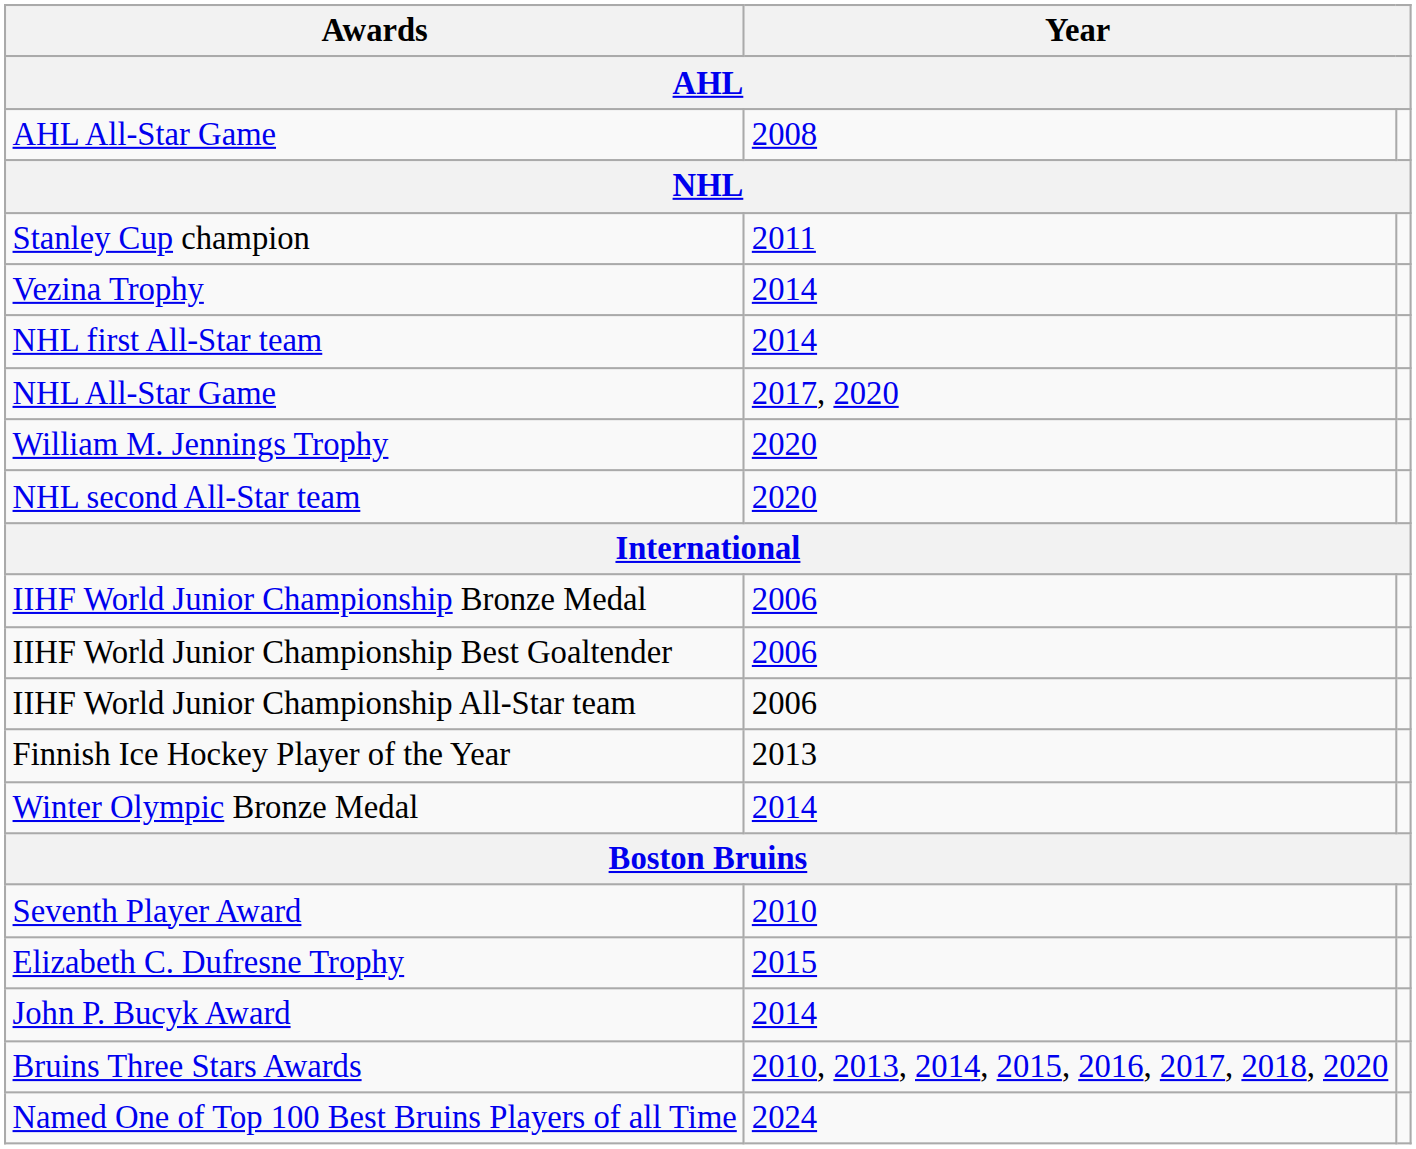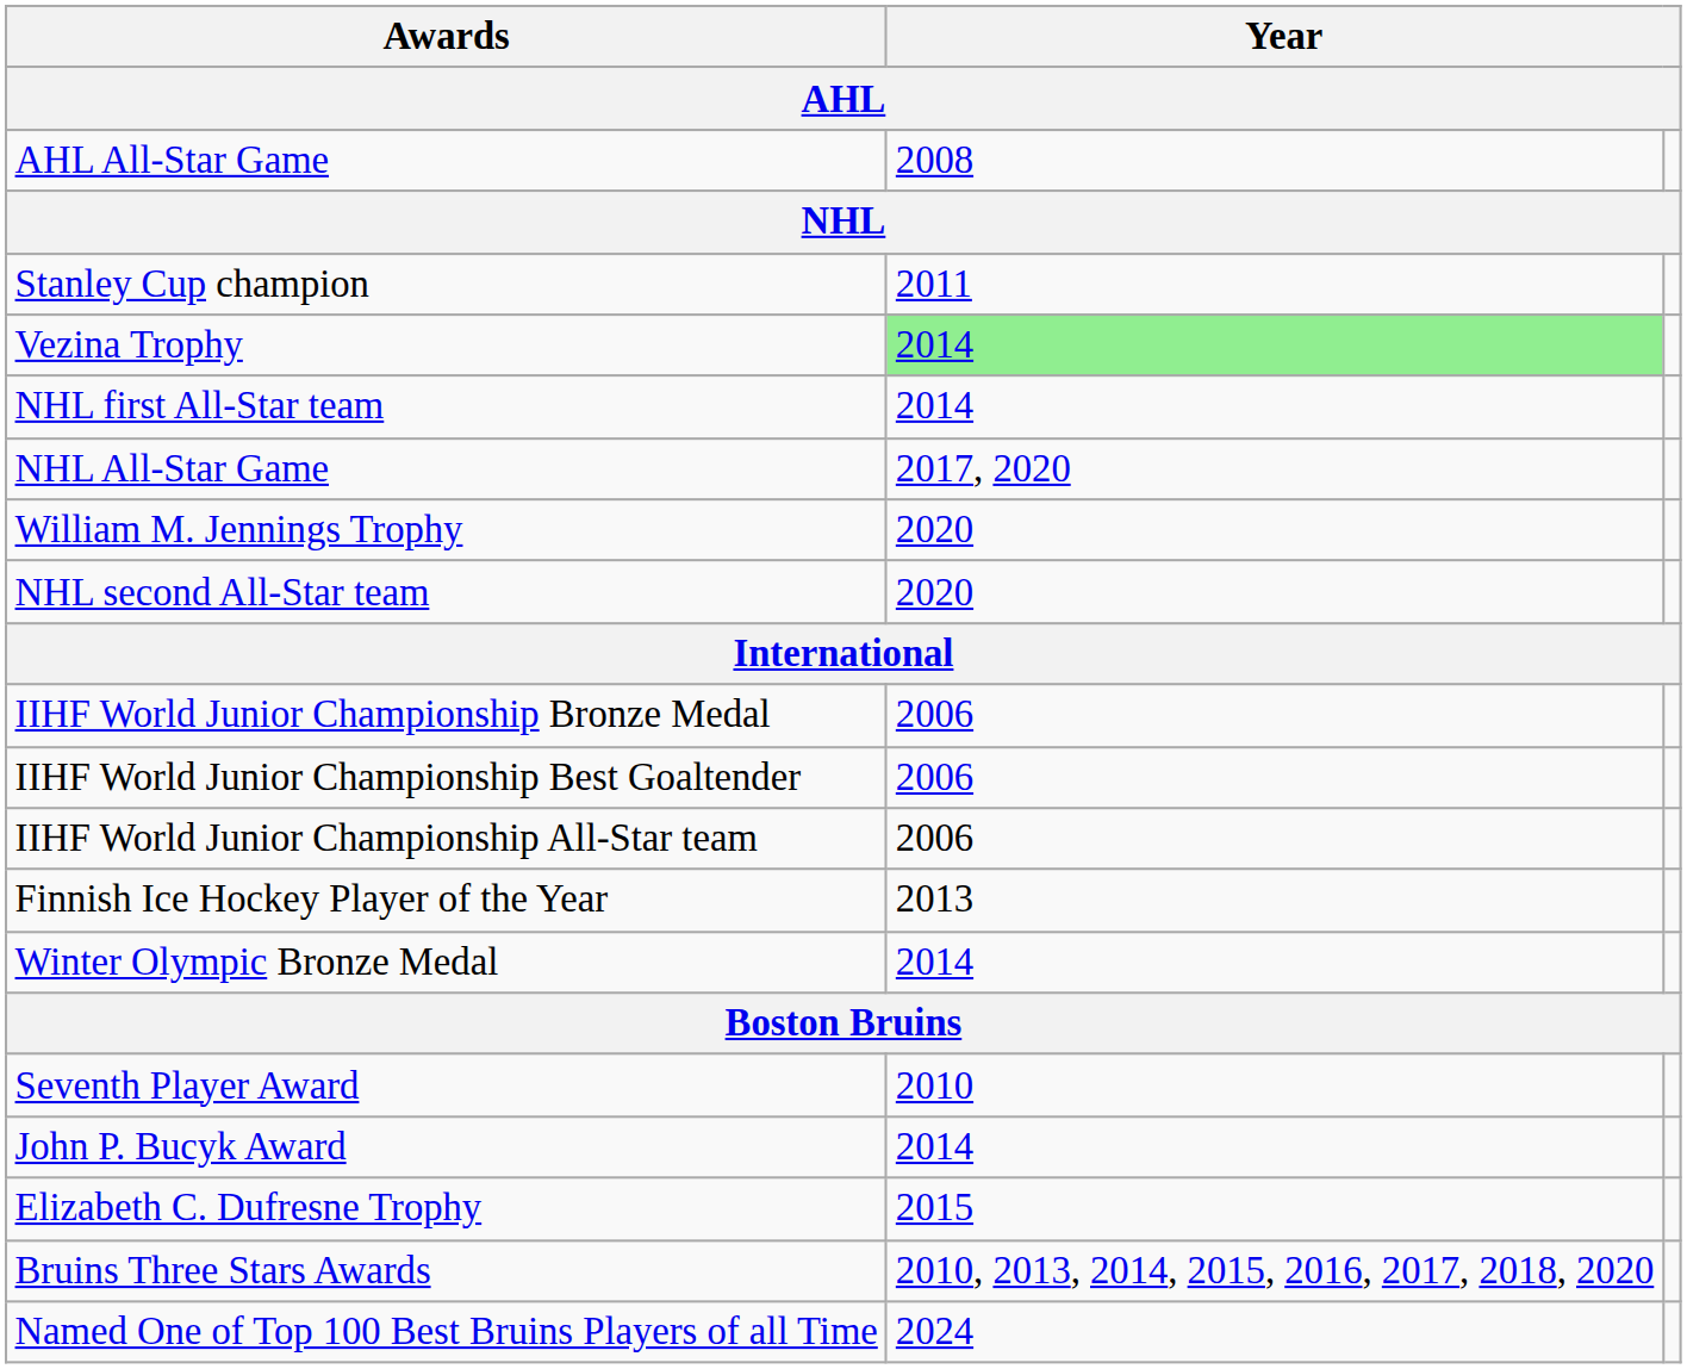Vezina Trophy | column 2: no background -> lightgreen background
rows swapped: John P. Bucyk Award <-> Elizabeth C. Dufresne Trophy
